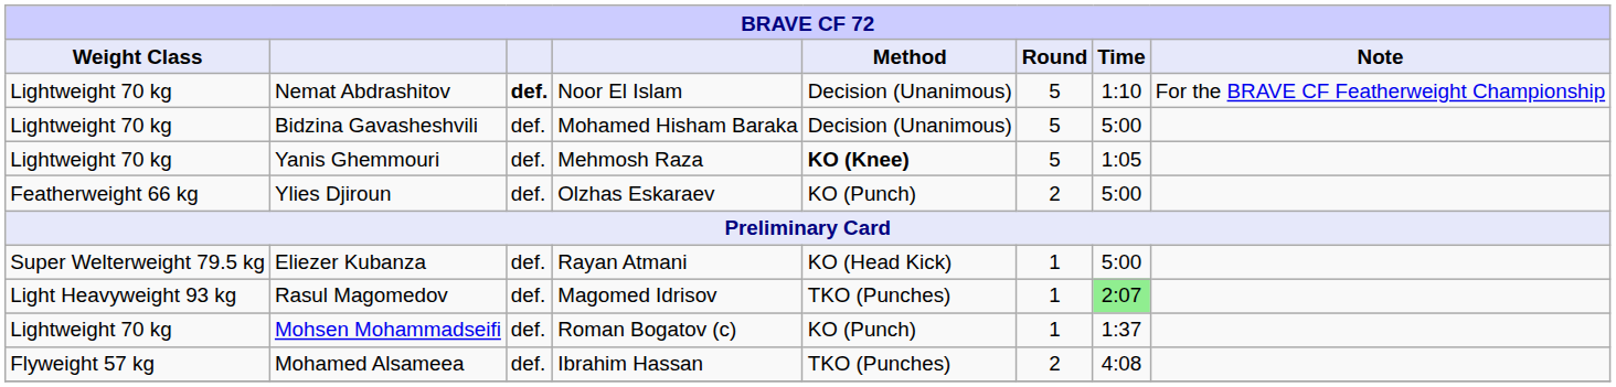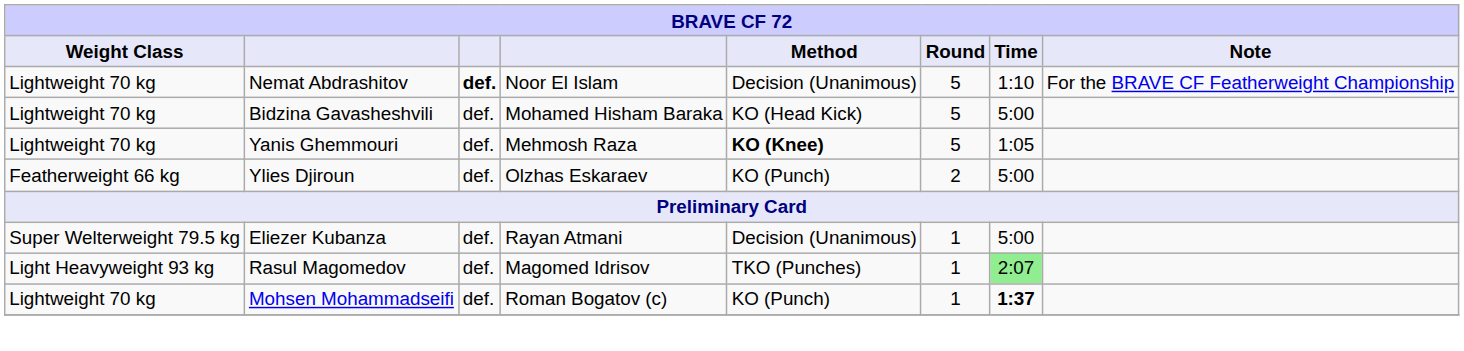Bidzina Gavasheshvili | Method: Decision (Unanimous) -> KO (Head Kick)
Eliezer Kubanza | Method: KO (Head Kick) -> Decision (Unanimous)
Mohsen Mohammadseifi | Time: normal -> bold
- row: Flyweight 57 kg | Mohamed Alsameea | def. | Ibrahim Hassan | TKO (Punches) | 2 | 4:08
